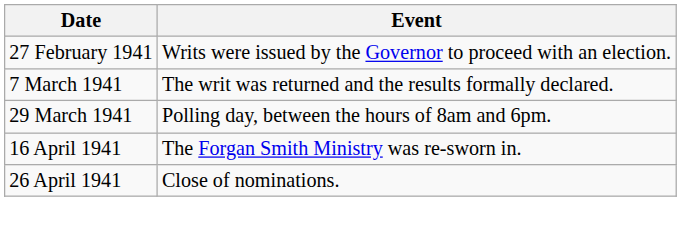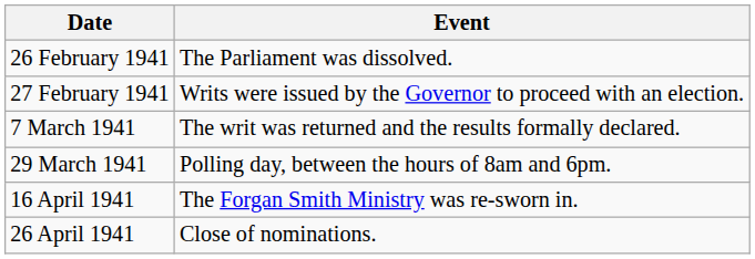+ row: 26 February 1941 | The Parliament was dissolved.
